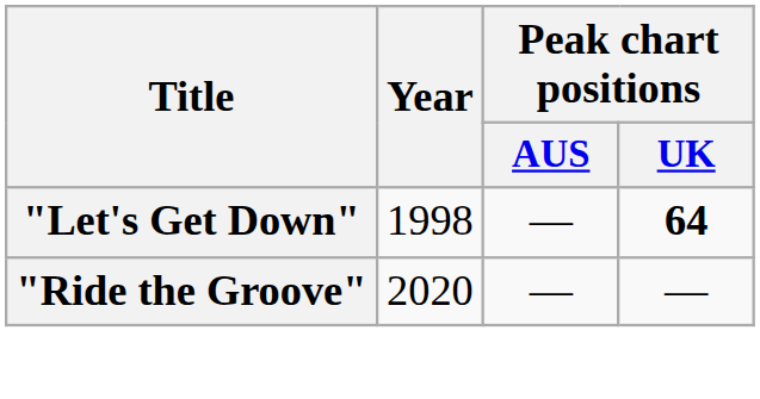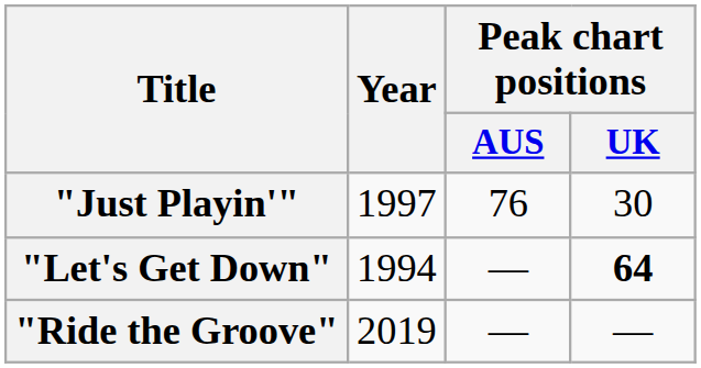+ row: "Just Playin'" | 1997 | 76 | 30
"Let's Get Down" | Year: 1998 -> 1994
"Ride the Groove" | Year: 2020 -> 2019
